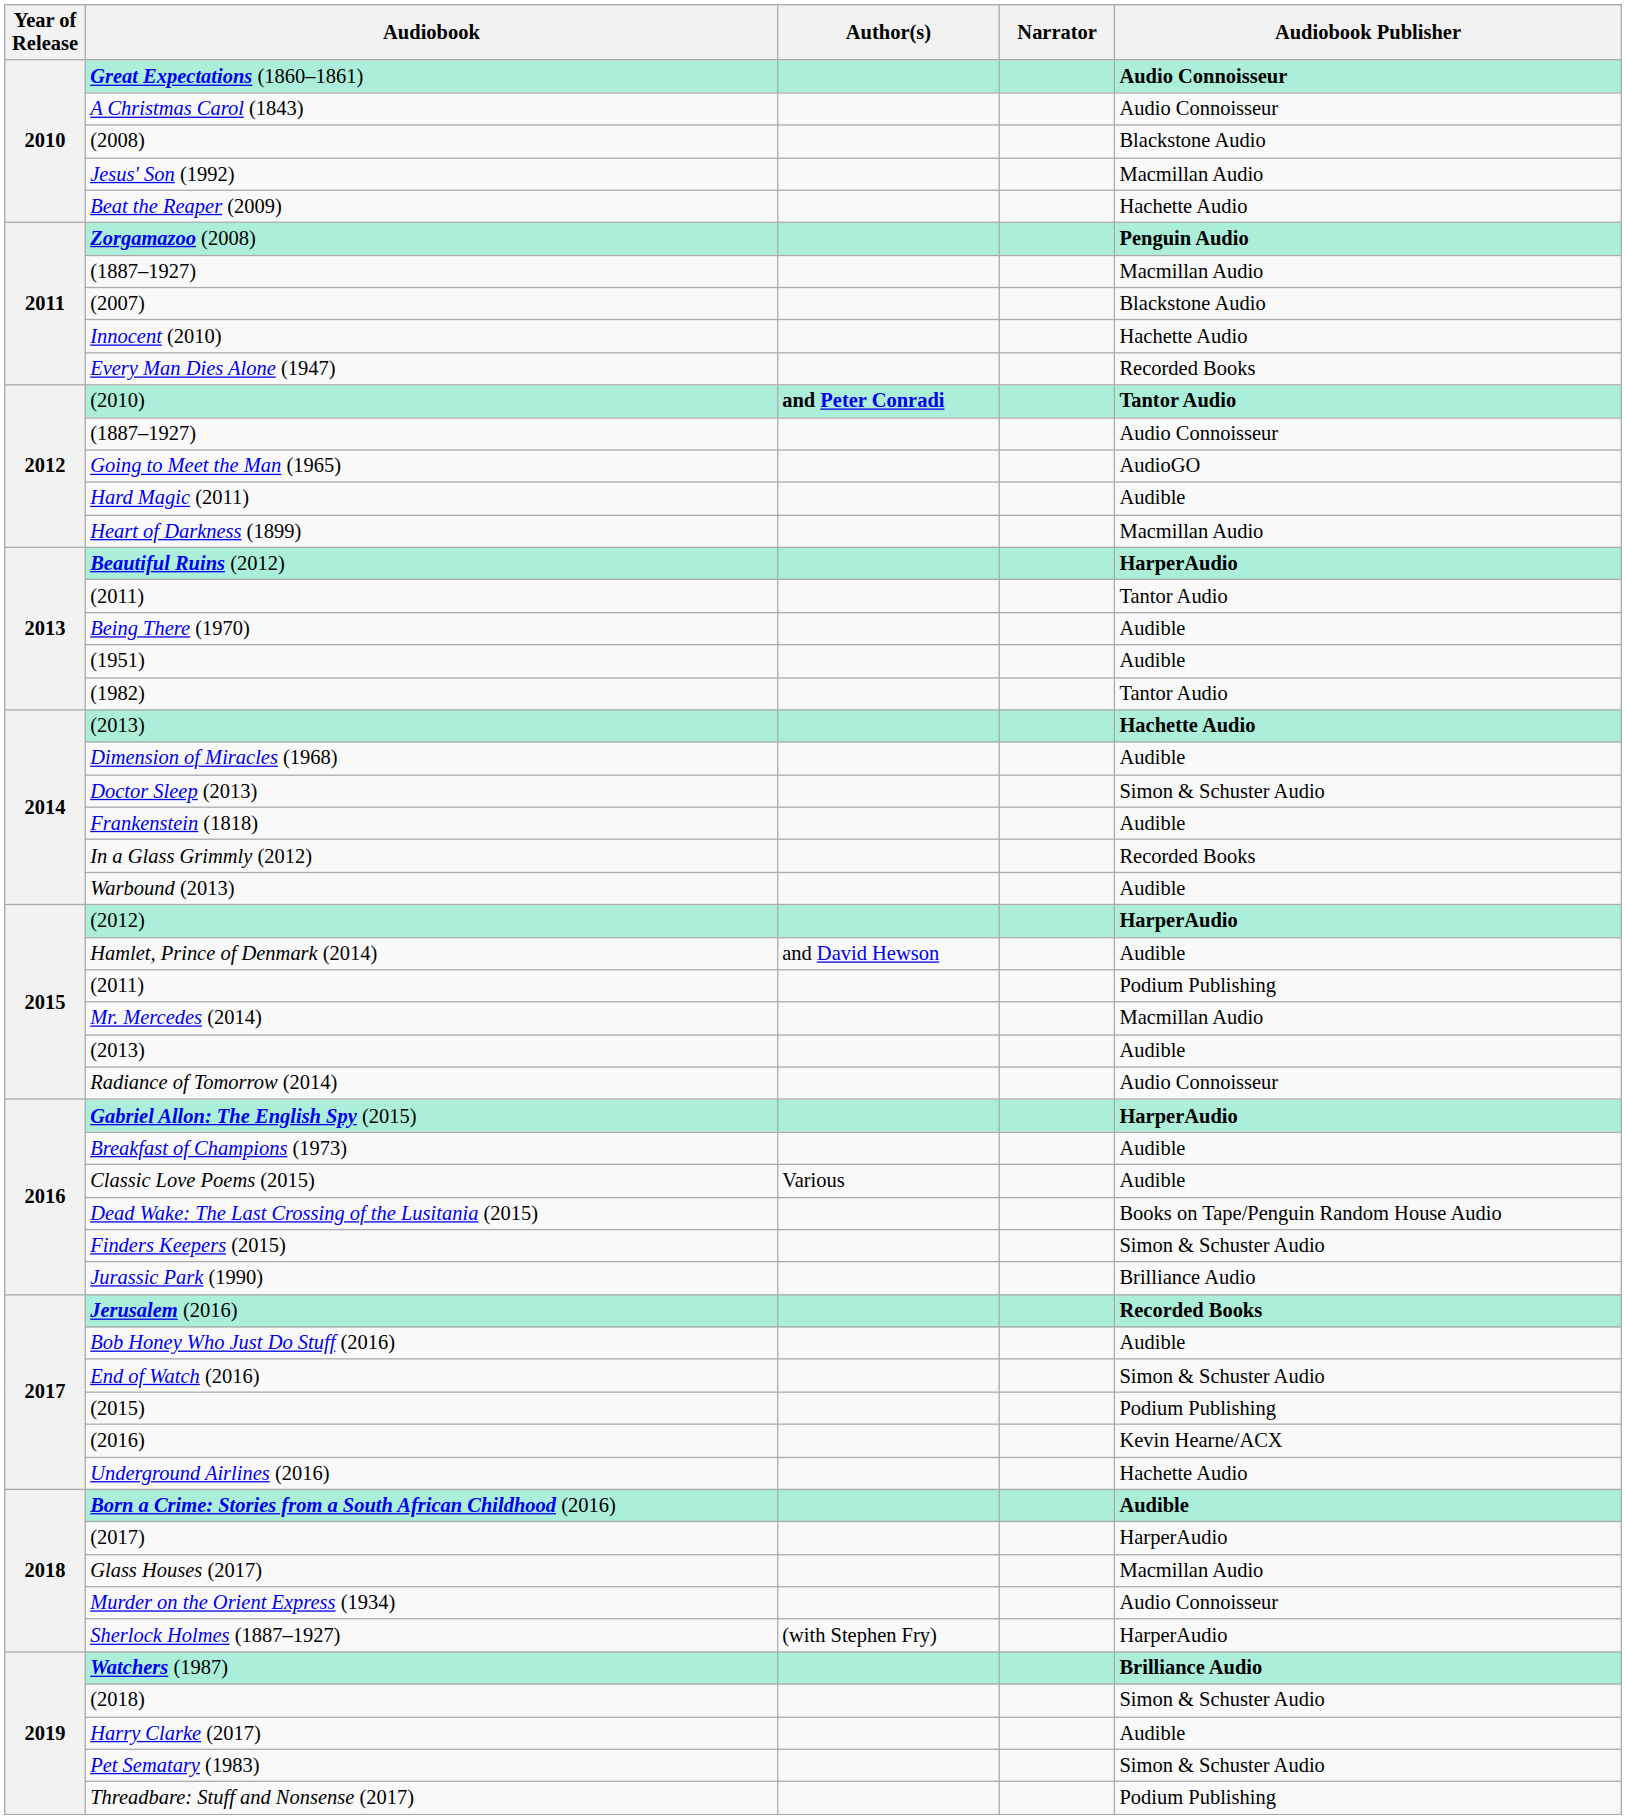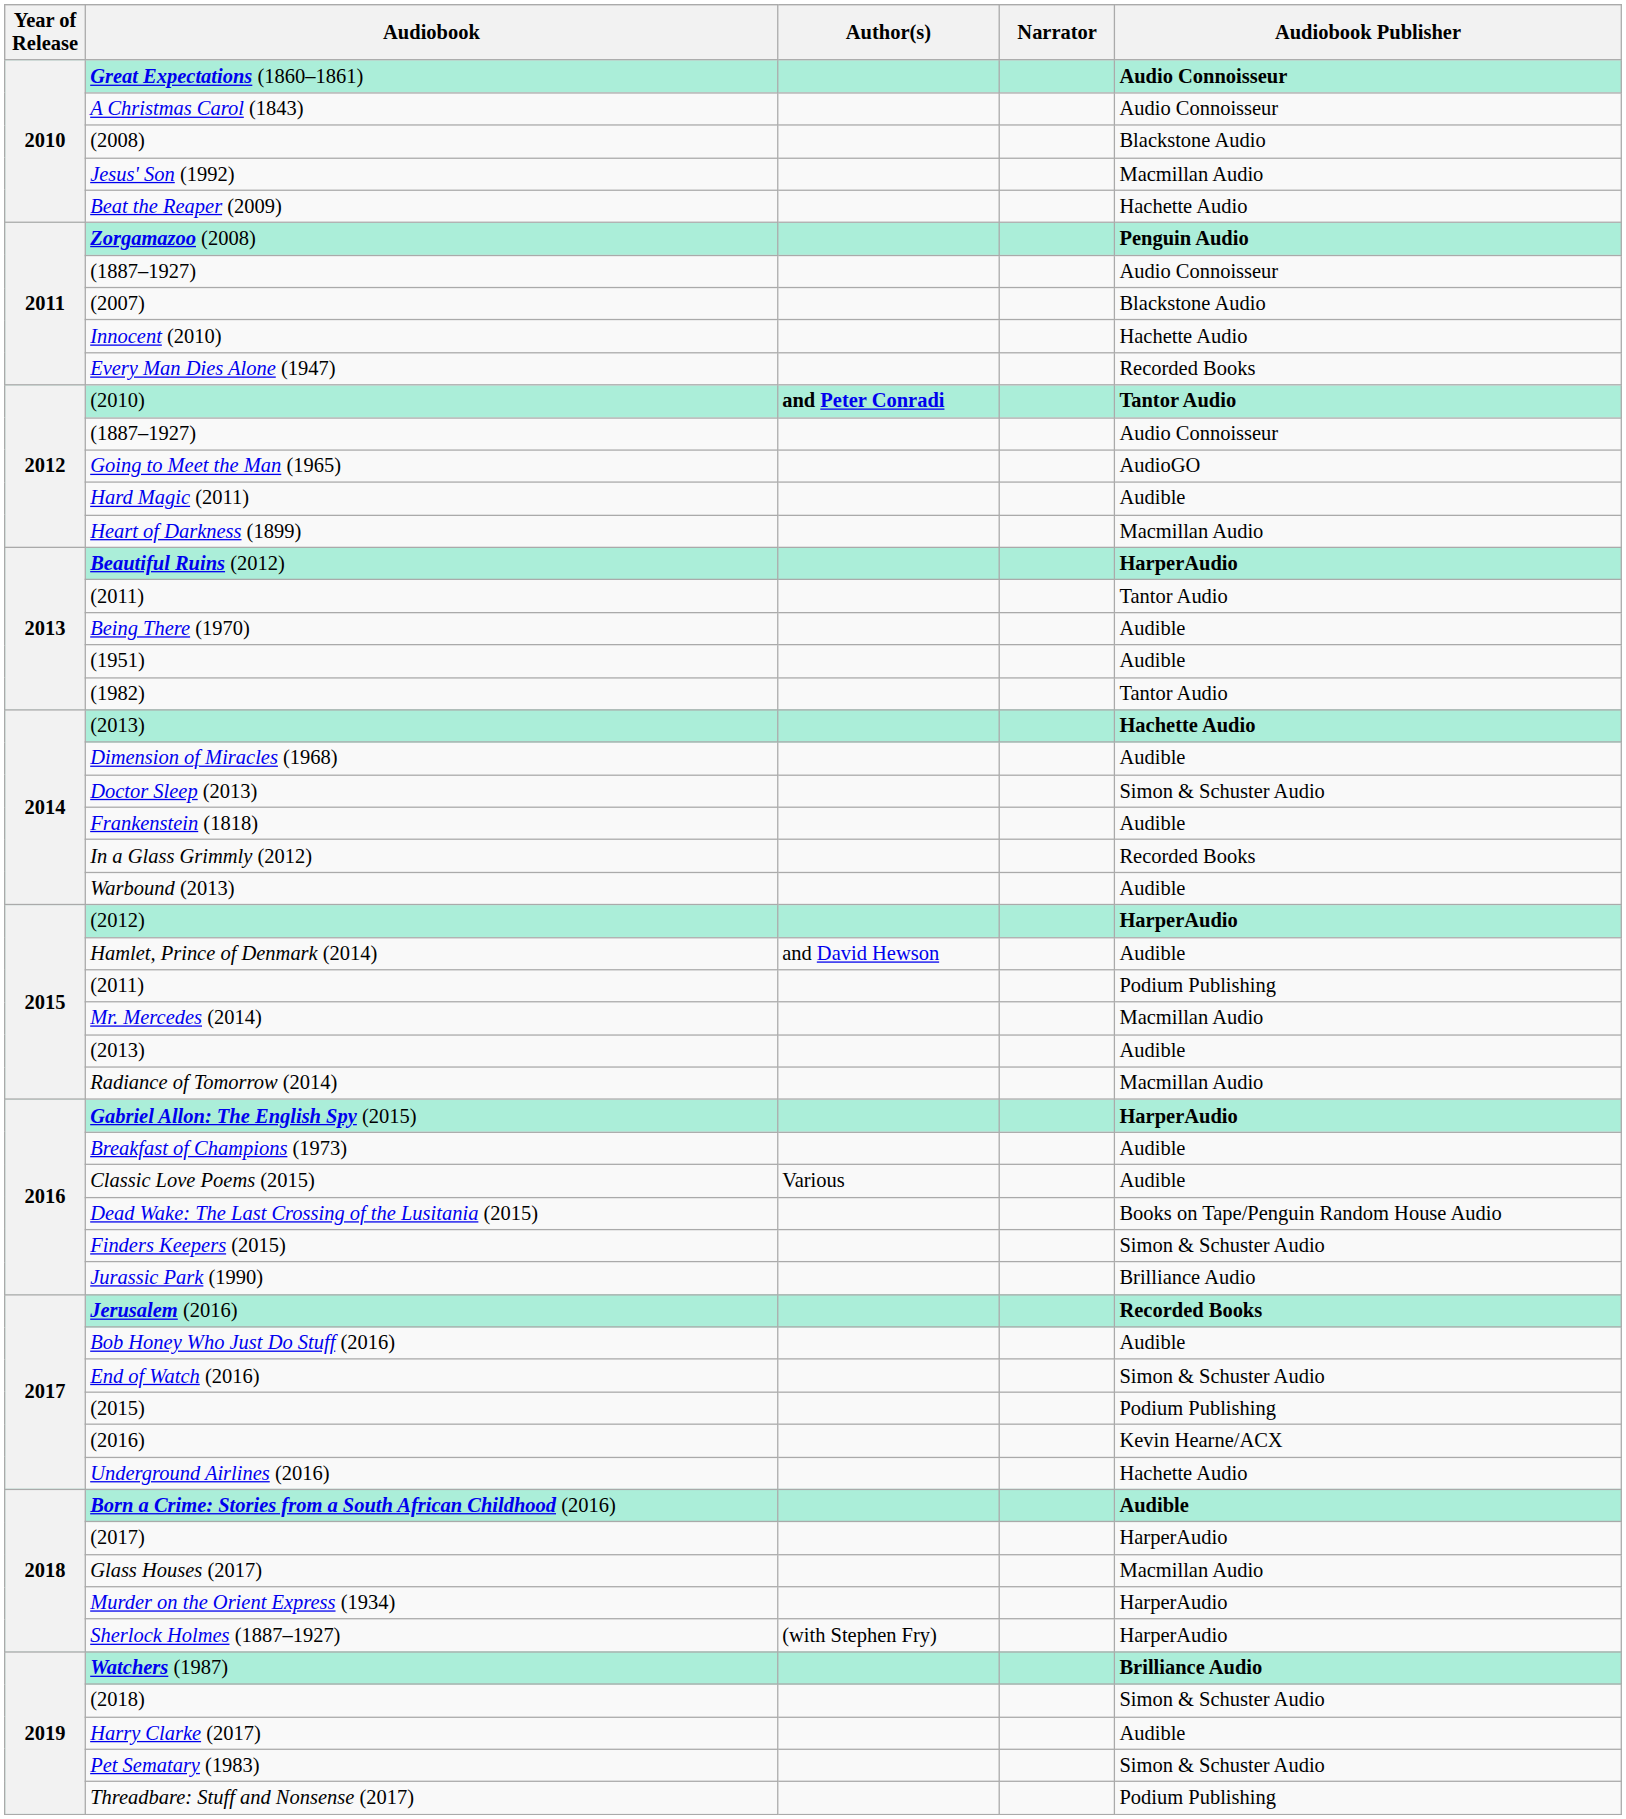2011 / (1887–1927) | Audiobook Publisher: Macmillan Audio -> Audio Connoisseur
Radiance of Tomorrow (2014) | Audiobook Publisher: Audio Connoisseur -> Macmillan Audio
Murder on the Orient Express (1934) | Audiobook Publisher: Audio Connoisseur -> HarperAudio
